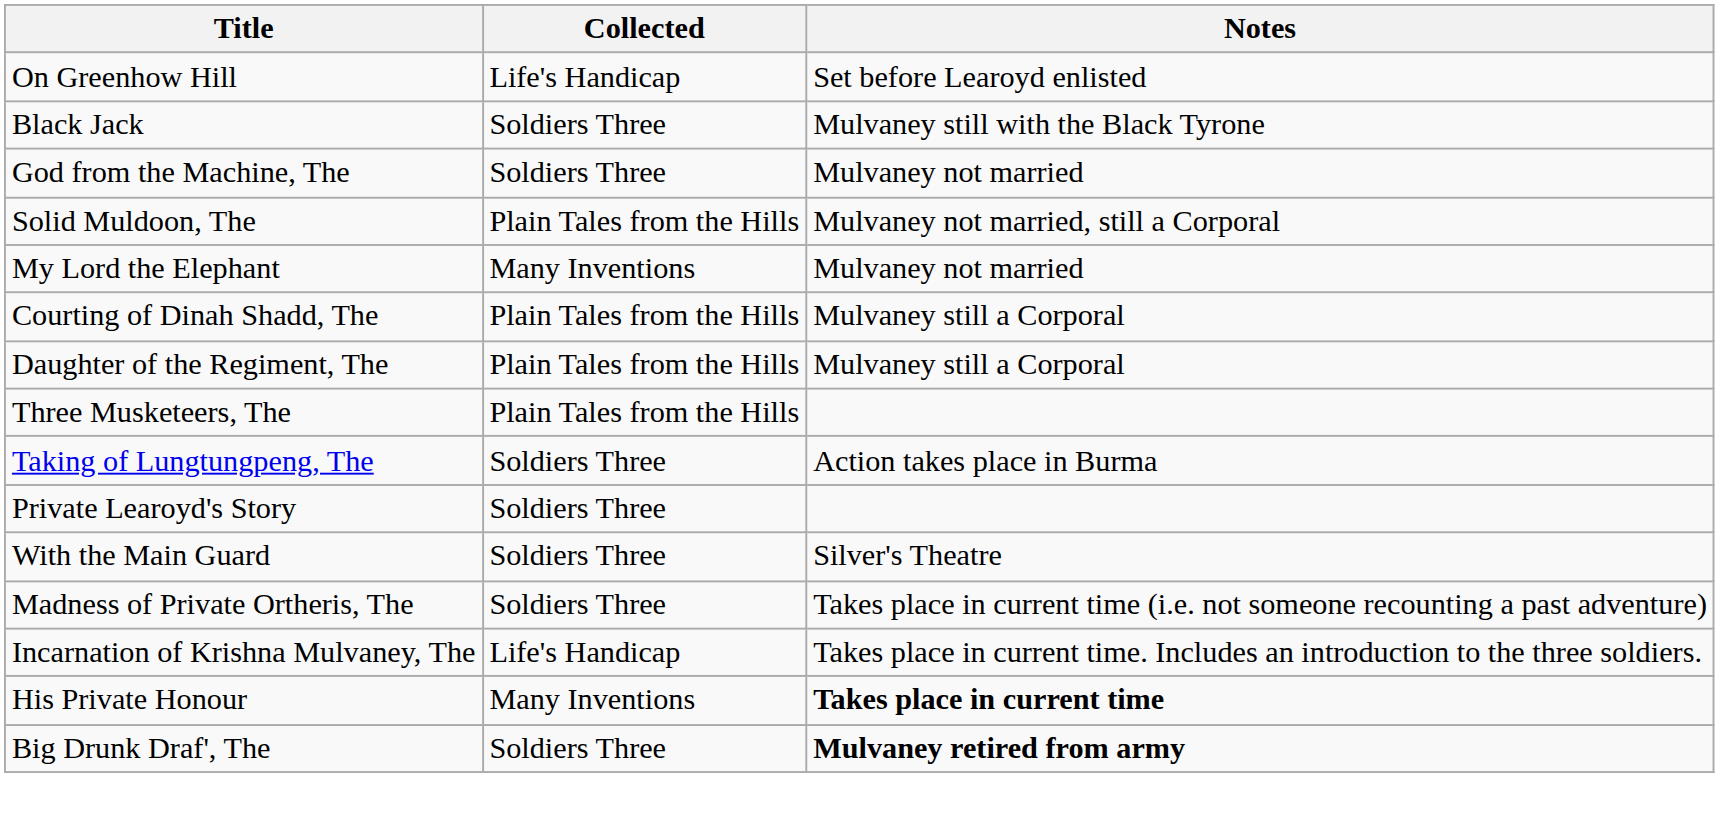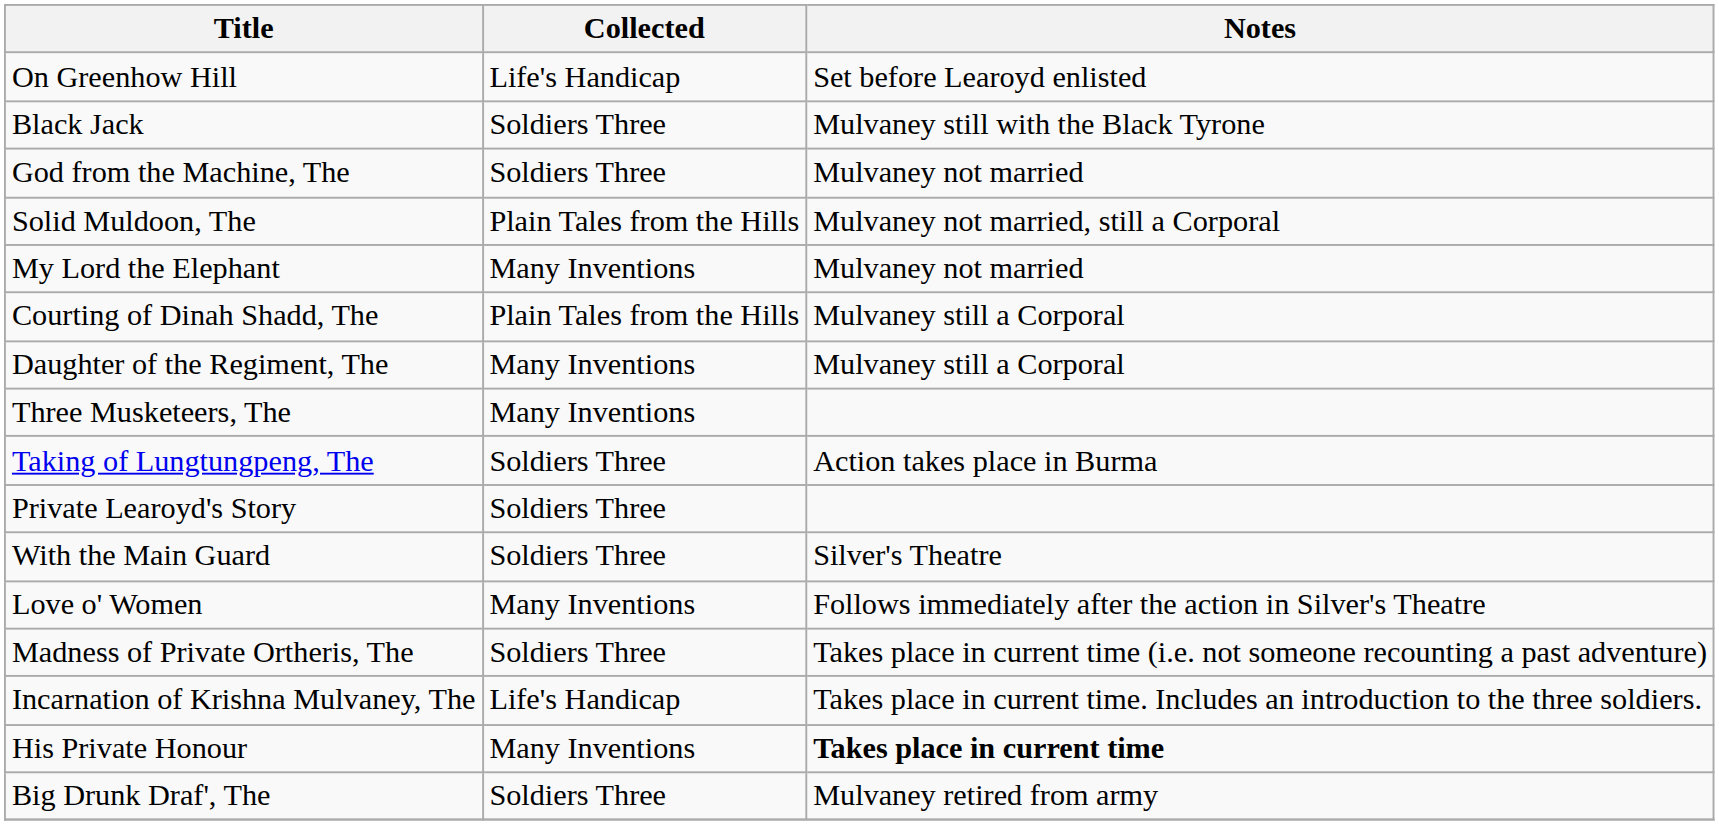Daughter of the Regiment, The | Collected: Plain Tales from the Hills -> Many Inventions
Three Musketeers, The | Collected: Plain Tales from the Hills -> Many Inventions
+ row: Love o' Women | Many Inventions | Follows immediately after the action in Silver's Theatre
Big Drunk Draf', The | Notes: bold -> normal
